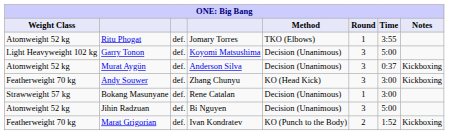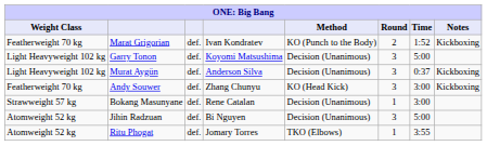rows swapped: Marat Grigorian <-> Ritu Phogat
Murat Aygün | Weight Class: Atomweight 52 kg -> Light Heavyweight 102 kg
